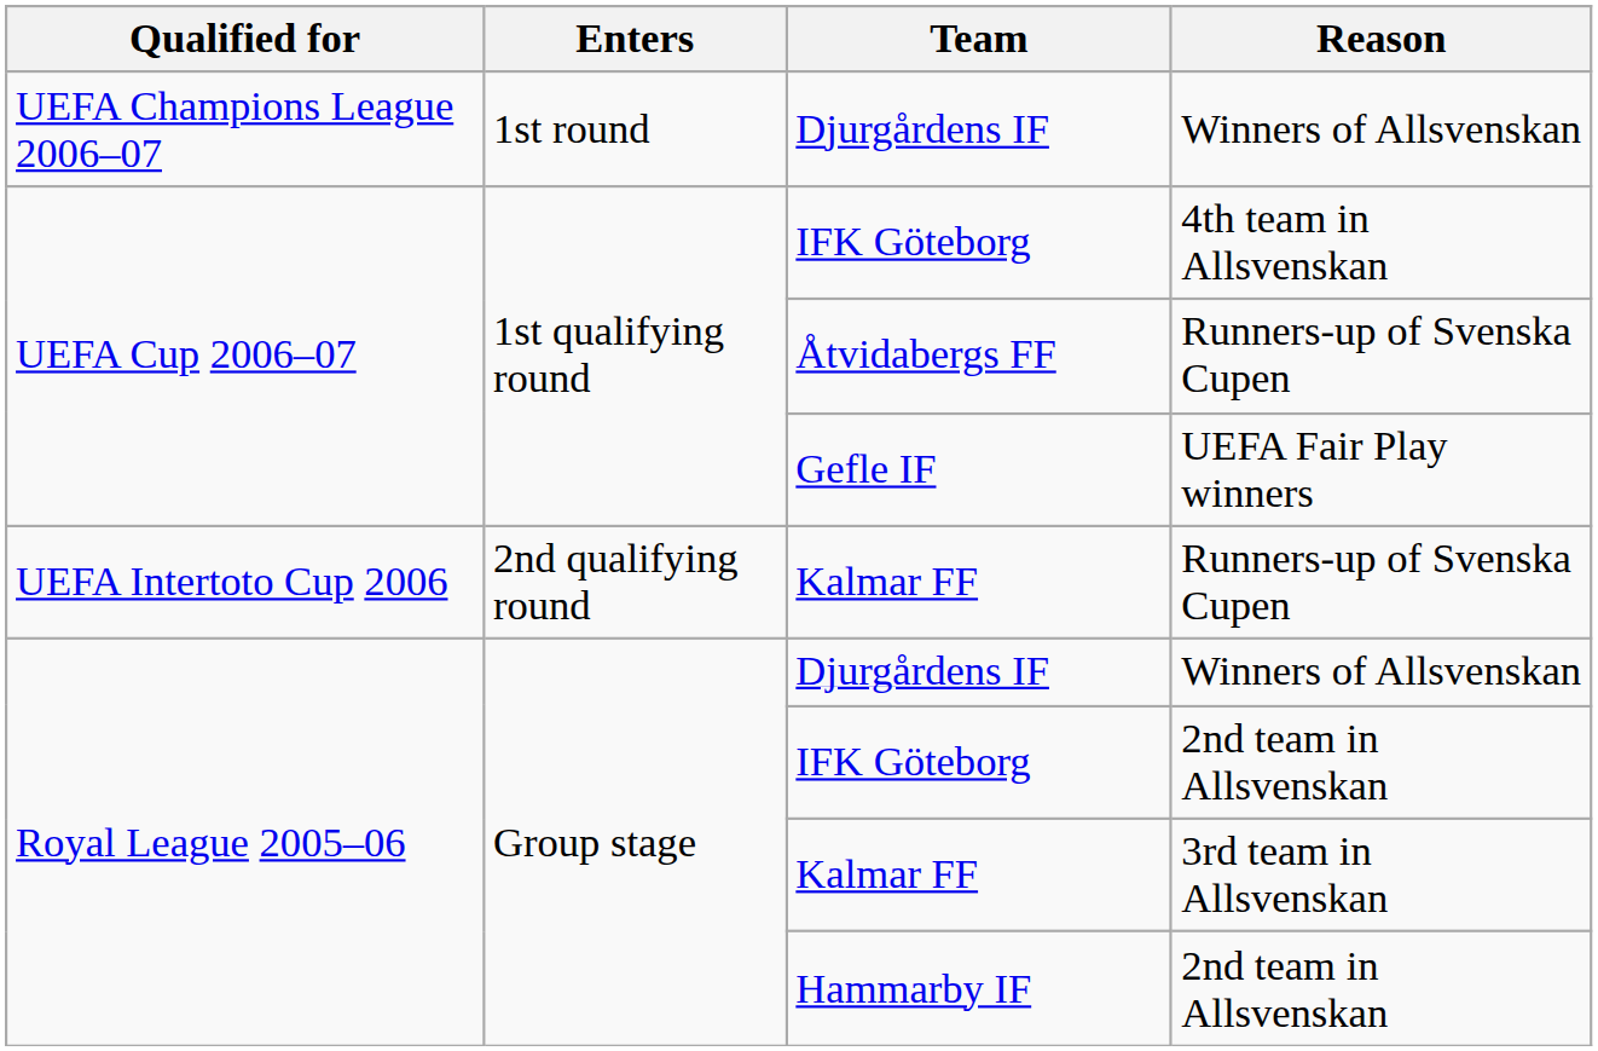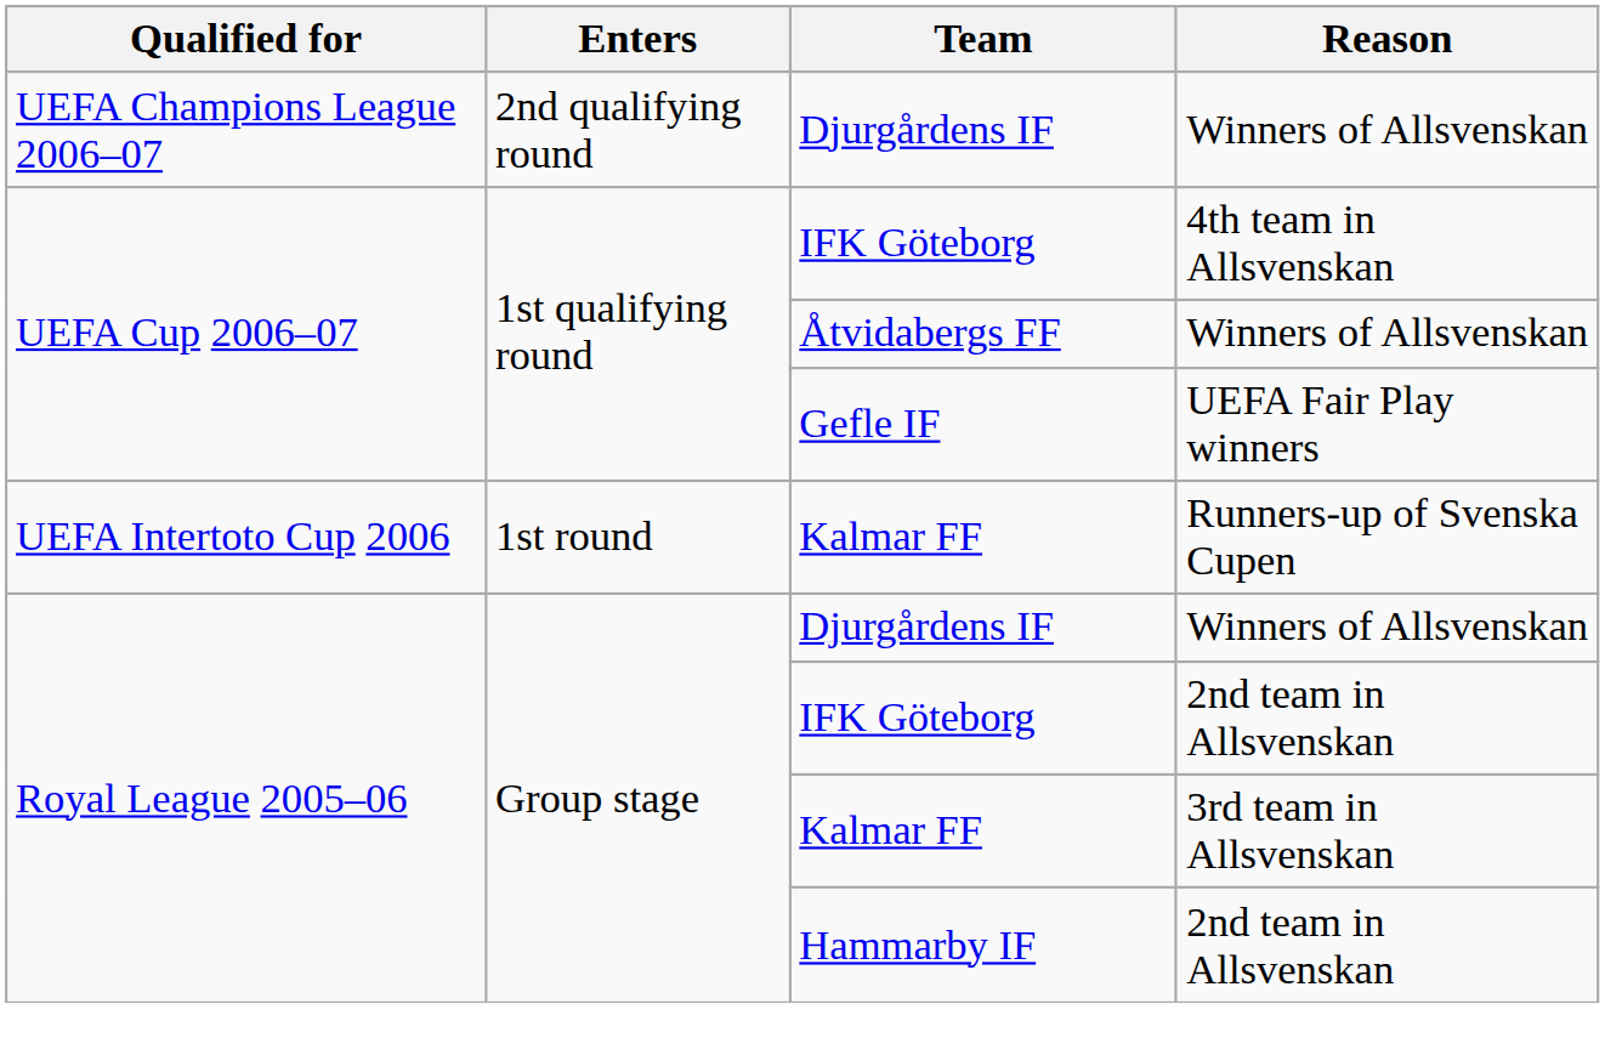UEFA Champions League 2006–07 / Djurgårdens IF | Enters: 1st round -> 2nd qualifying round
Åtvidabergs FF | Reason: Runners-up of Svenska Cupen -> Winners of Allsvenskan
UEFA Intertoto Cup 2006 / Kalmar FF | Enters: 2nd qualifying round -> 1st round
